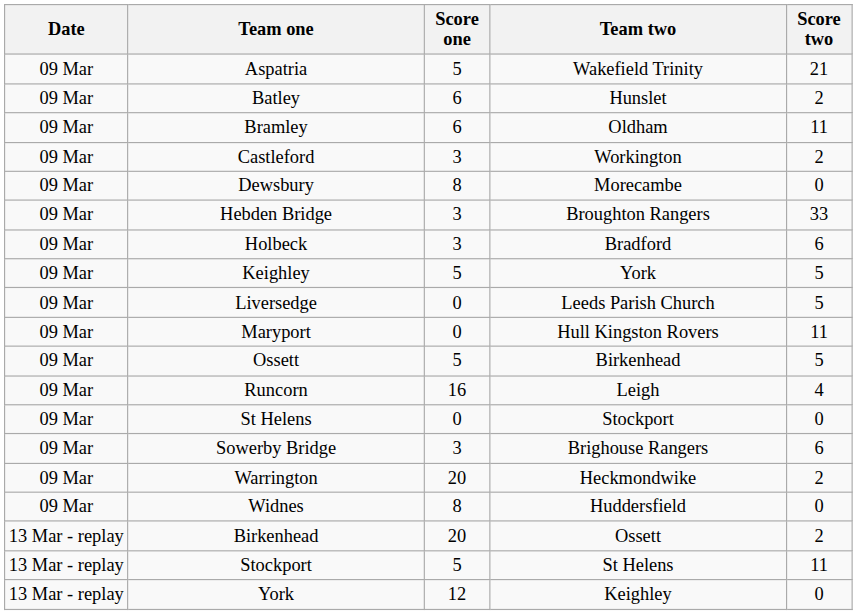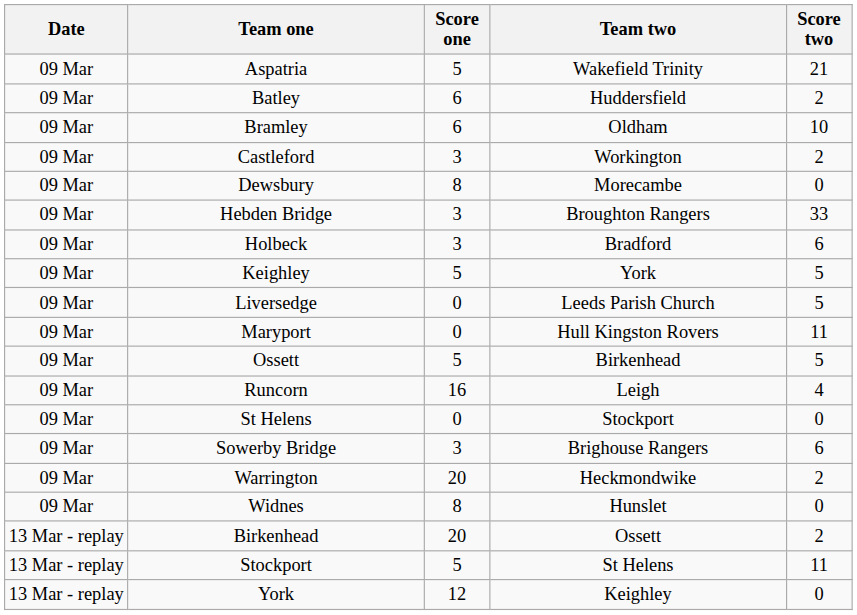Batley | Team two: Hunslet -> Huddersfield
Bramley | Score two: 11 -> 10
Widnes | Team two: Huddersfield -> Hunslet
